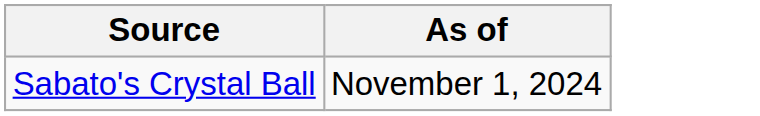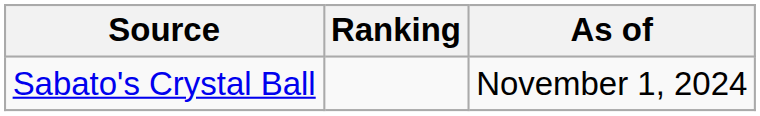+ column: Ranking
